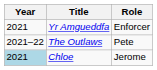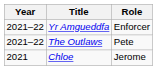Yr Amgueddfa | Year: 2021 -> 2021–22
Chloe | Year: lightblue background -> no background
